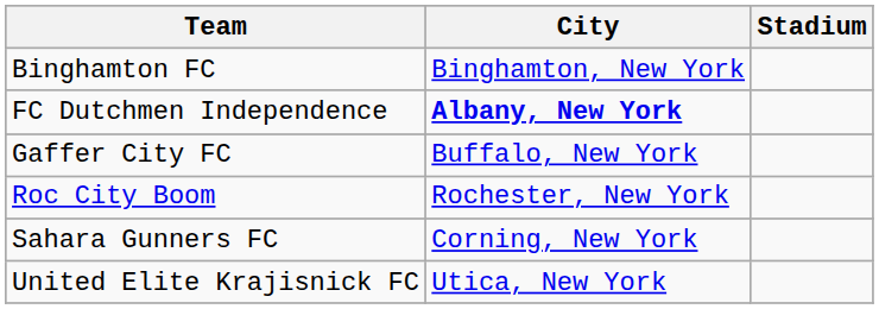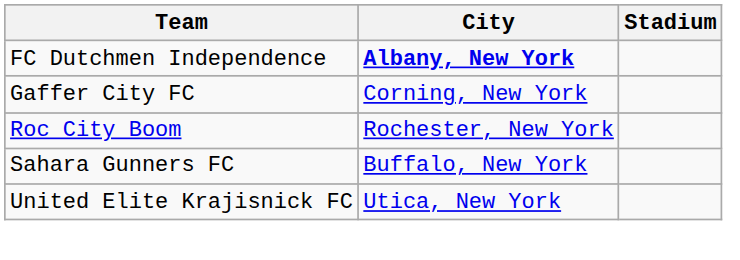- row: Binghamton FC | Binghamton, New York
Gaffer City FC | City: Buffalo, New York -> Corning, New York
Sahara Gunners FC | City: Corning, New York -> Buffalo, New York
